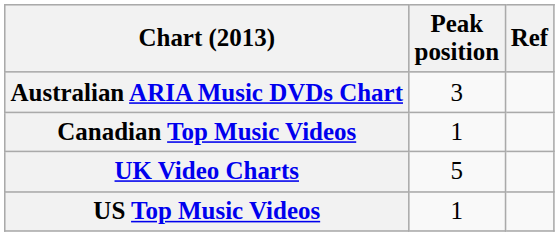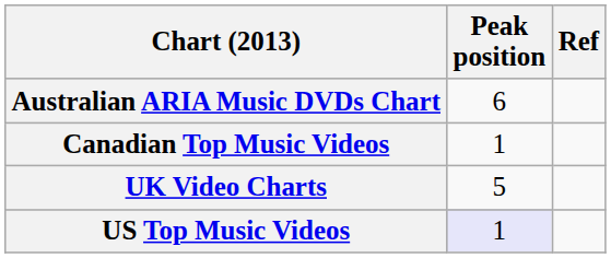Australian ARIA Music DVDs Chart | Peak position: 3 -> 6
US Top Music Videos | Peak position: no background -> lavender background
